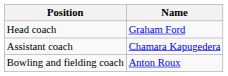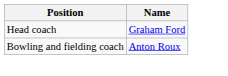- row: Assistant coach | Chamara Kapugedera
